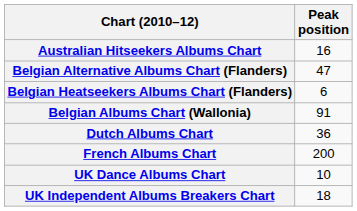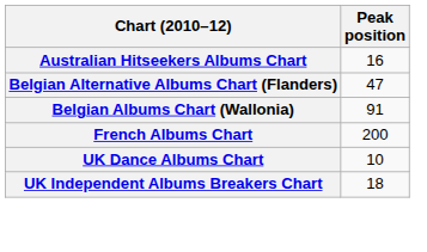- row: Belgian Heatseekers Albums Chart (Flanders) | 6
- row: Dutch Albums Chart | 36
